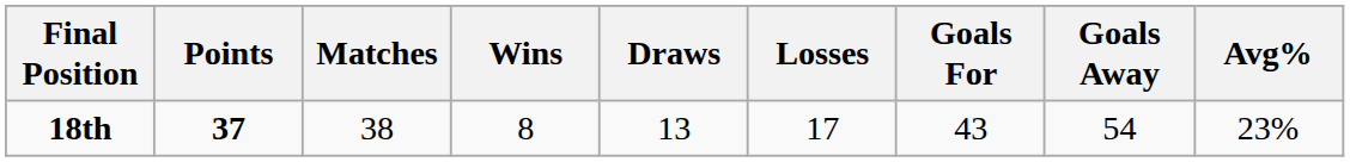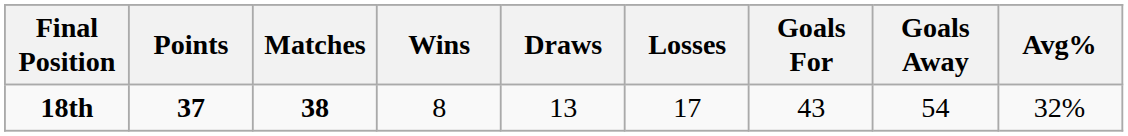18th | Matches: normal -> bold
18th | Avg%: 23% -> 32%
